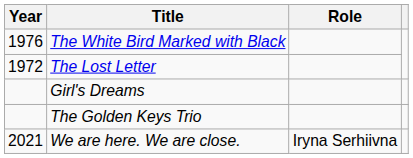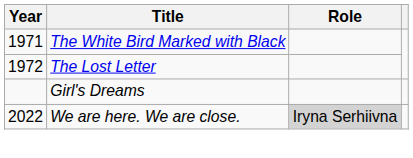The White Bird Marked with Black | Year: 1976 -> 1971
- row: The Golden Keys Trio
We are here. We are close. | Year: 2021 -> 2022
We are here. We are close. | Role: no background -> lightgrey background
